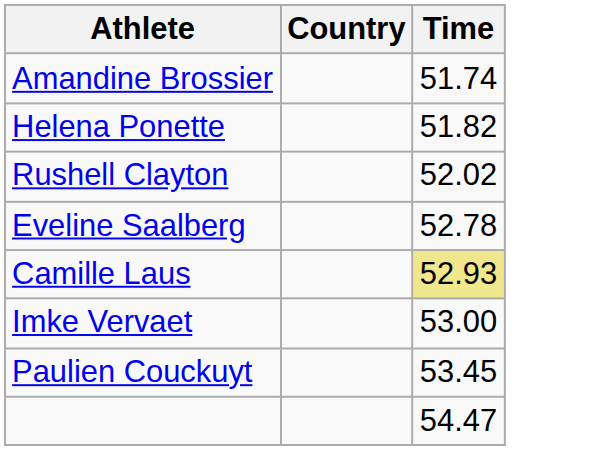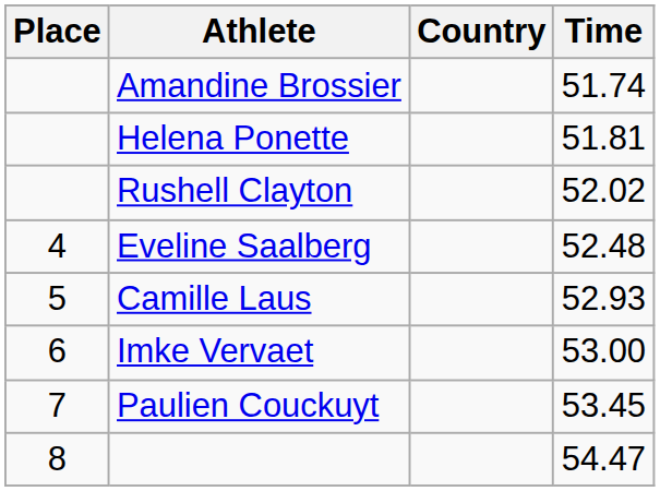+ column: Place | 4 | 5 | 6 | 7 | 8
Helena Ponette | Time: 51.82 -> 51.81
Eveline Saalberg | Time: 52.78 -> 52.48
Camille Laus | Time: khaki background -> no background
